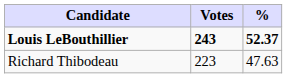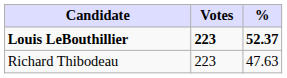Louis LeBouthillier | Votes: 243 -> 223
